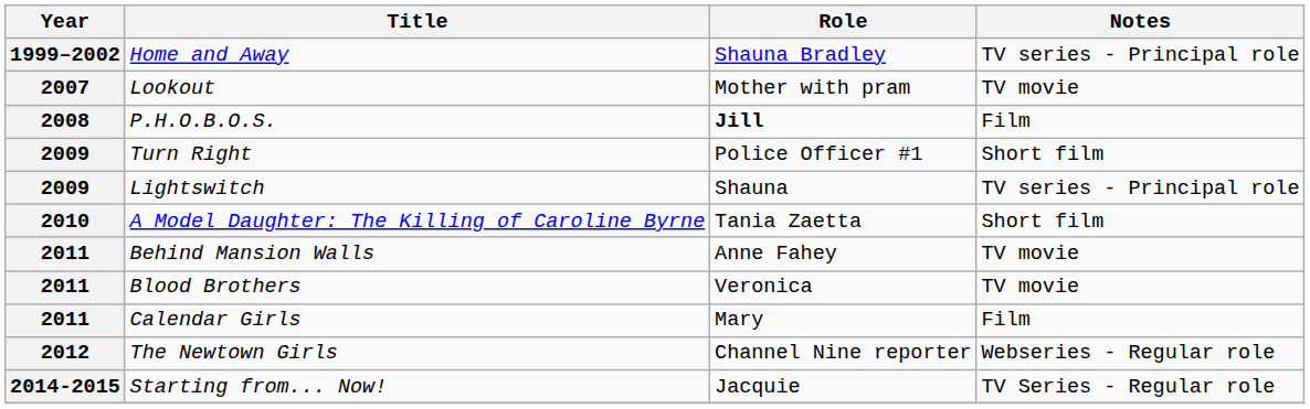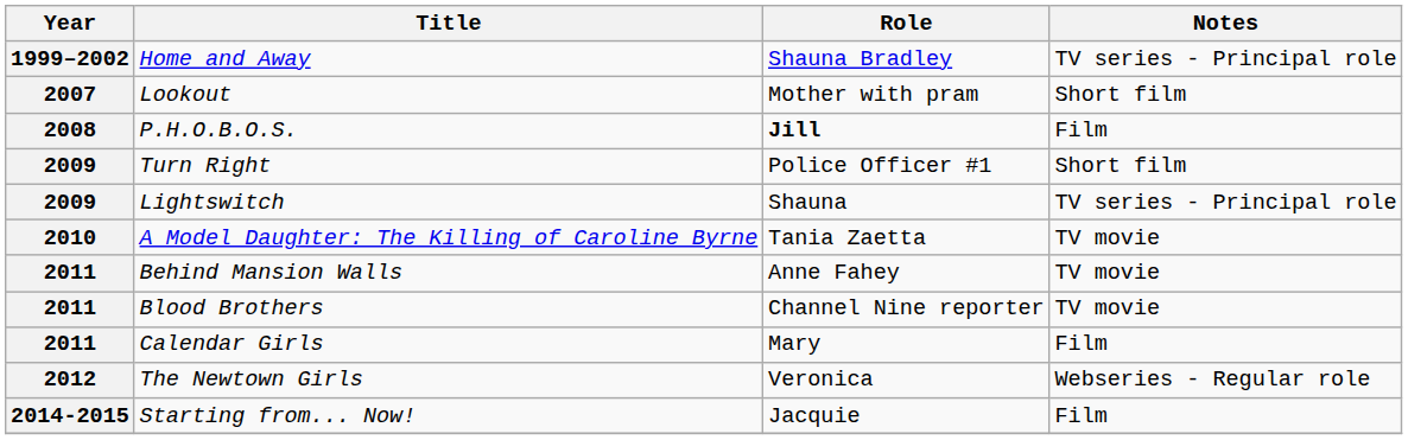Lookout | Notes: TV movie -> Short film
A Model Daughter: The Killing of Caroline Byrne | Notes: Short film -> TV movie
Blood Brothers | Role: Veronica -> Channel Nine reporter
The Newtown Girls | Role: Channel Nine reporter -> Veronica
Starting from... Now! | Notes: TV Series - Regular role -> Film
